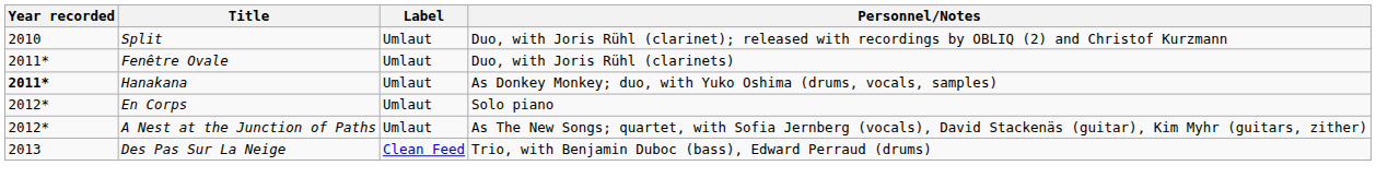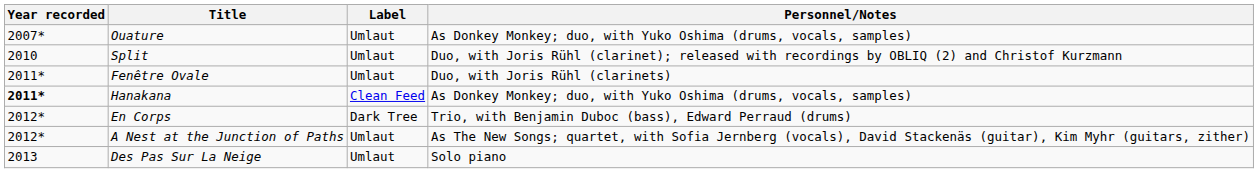+ row: 2007* | Ouature | Umlaut | As Donkey Monkey; duo, with Yuko Oshima (drums, vocals, samples)
Hanakana | Label: Umlaut -> Clean Feed
En Corps | Label: Umlaut -> Dark Tree
En Corps | Personnel/Notes: Solo piano -> Trio, with Benjamin Duboc (bass), Edward Perraud (drums)
Des Pas Sur La Neige | Label: Clean Feed -> Umlaut
Des Pas Sur La Neige | Personnel/Notes: Trio, with Benjamin Duboc (bass), Edward Perraud (drums) -> Solo piano
